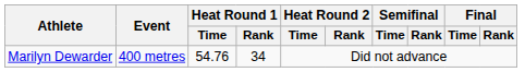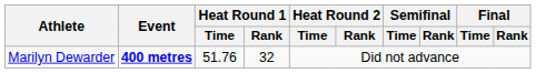Marilyn Dewarder | Event: normal -> bold
Marilyn Dewarder | Heat Round 1 / Time: 54.76 -> 51.76
Marilyn Dewarder | Heat Round 1 / Rank: 34 -> 32
